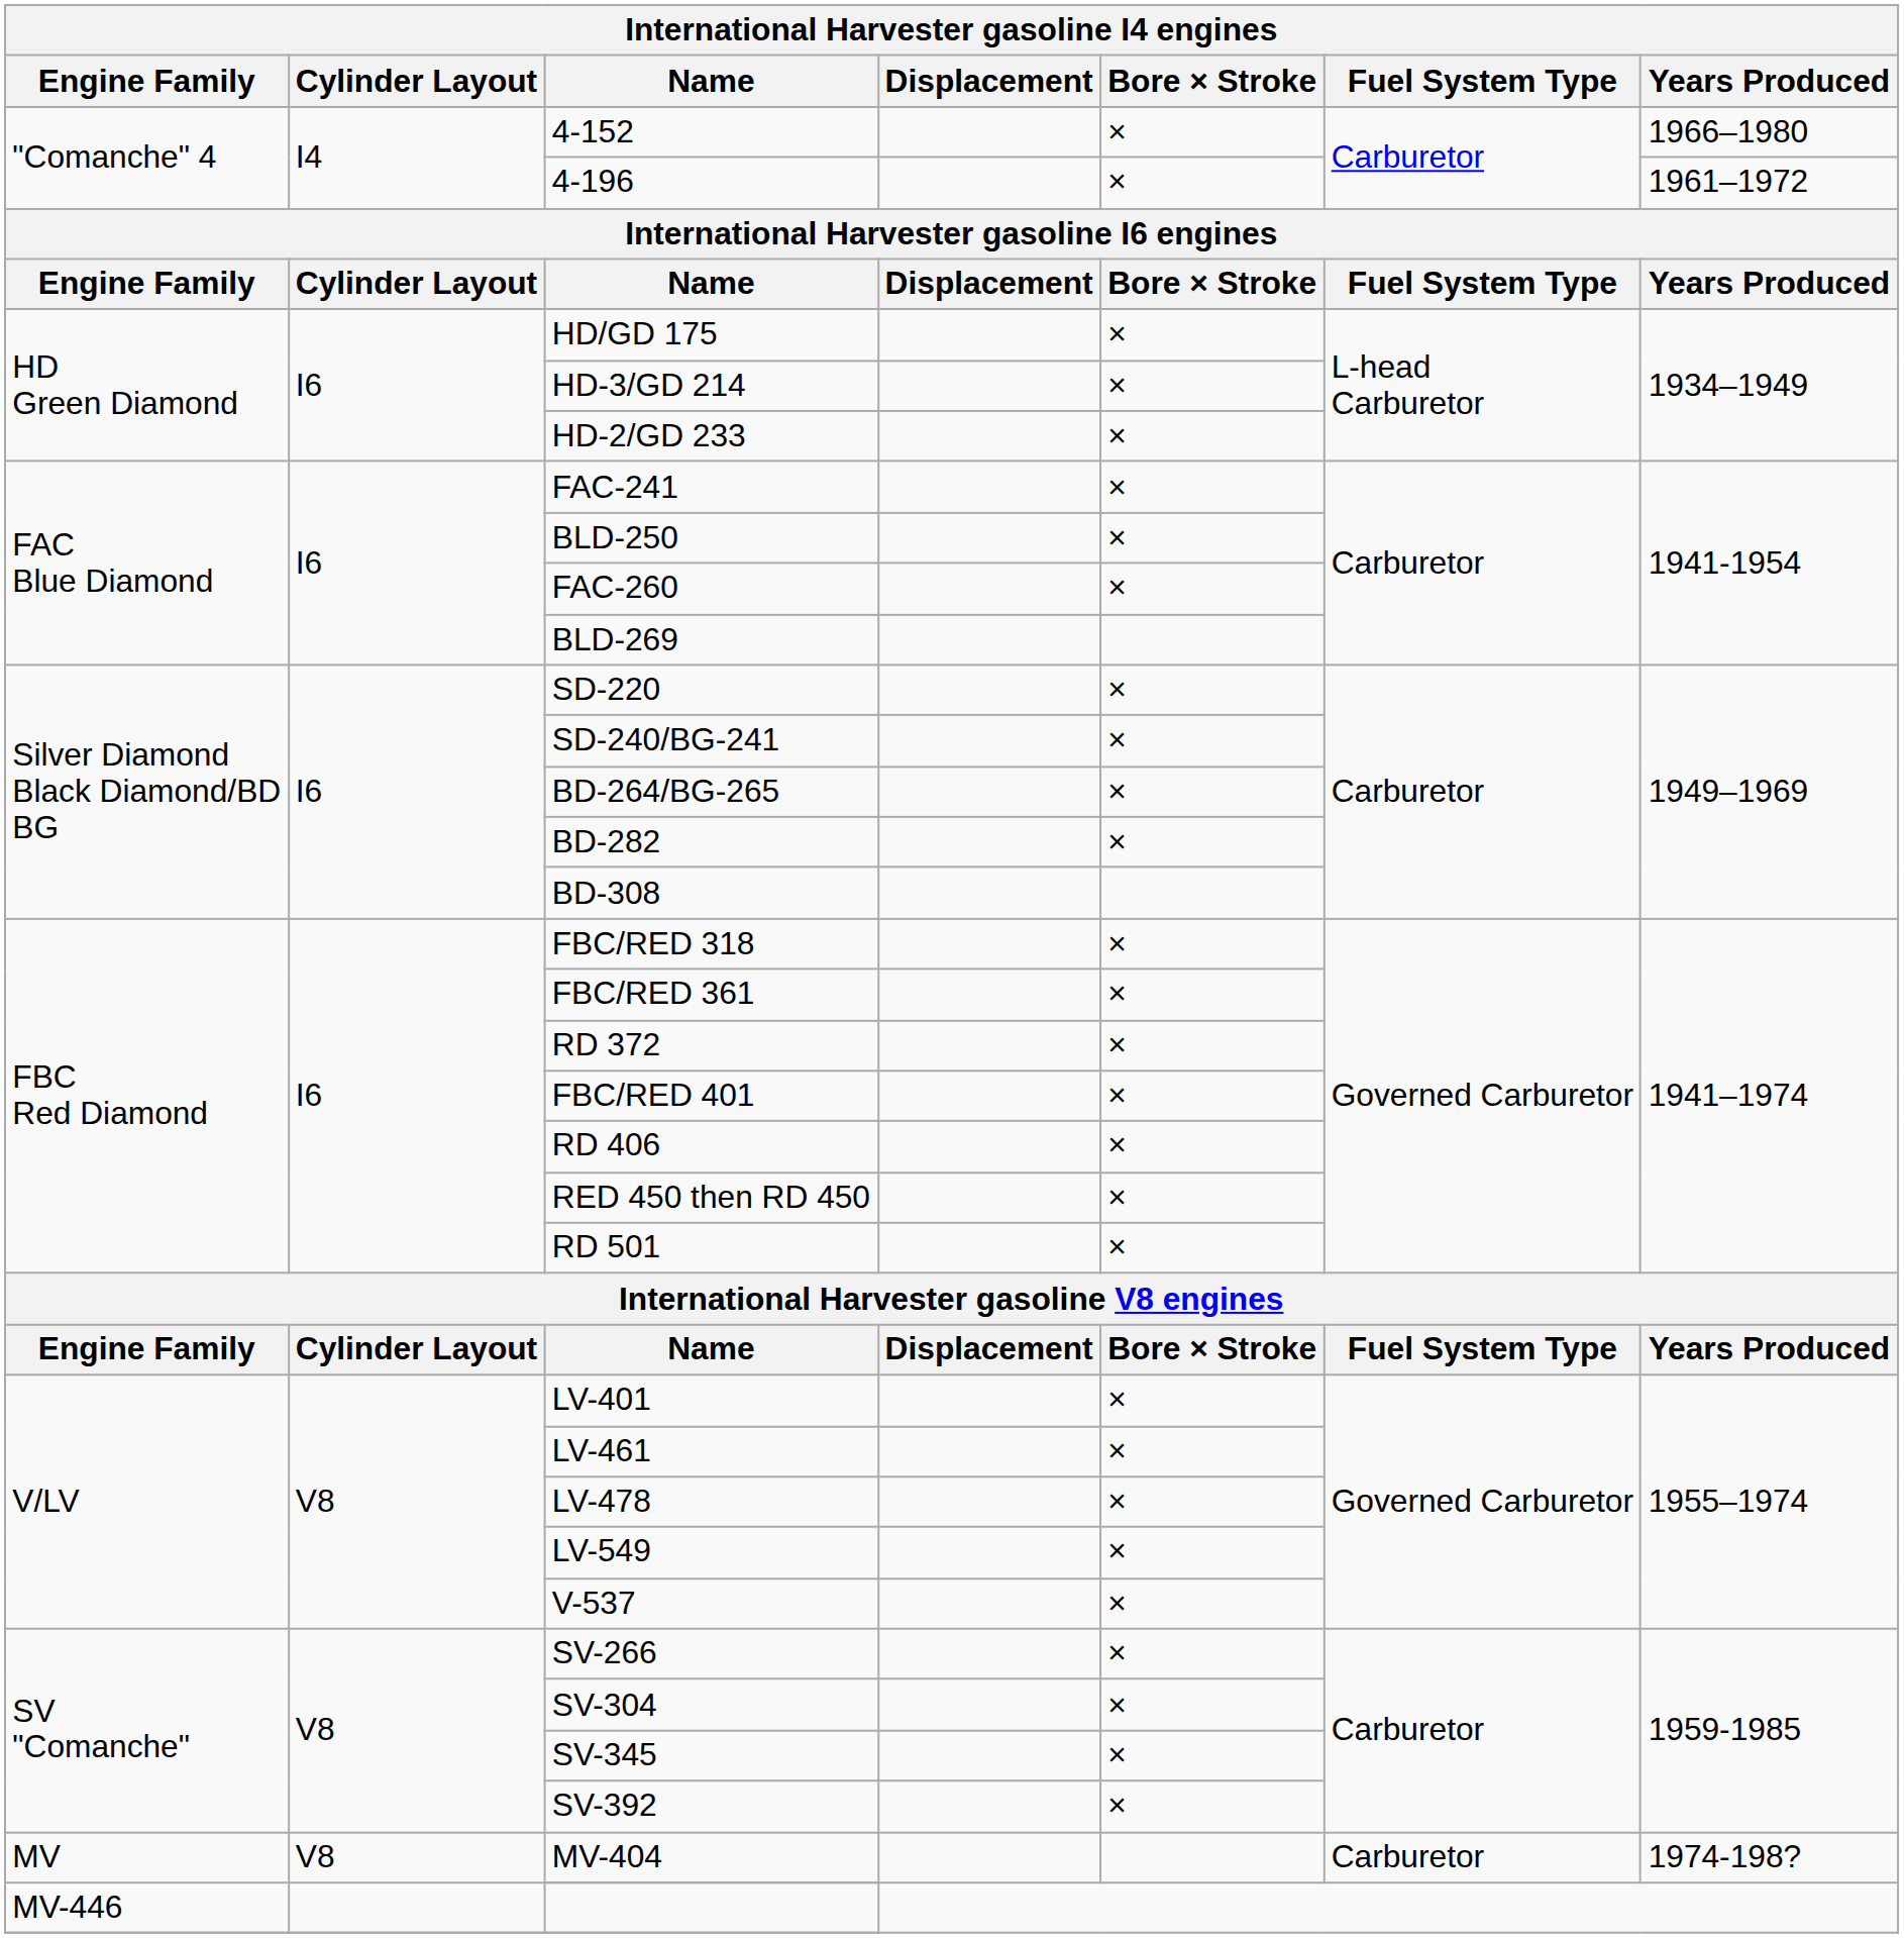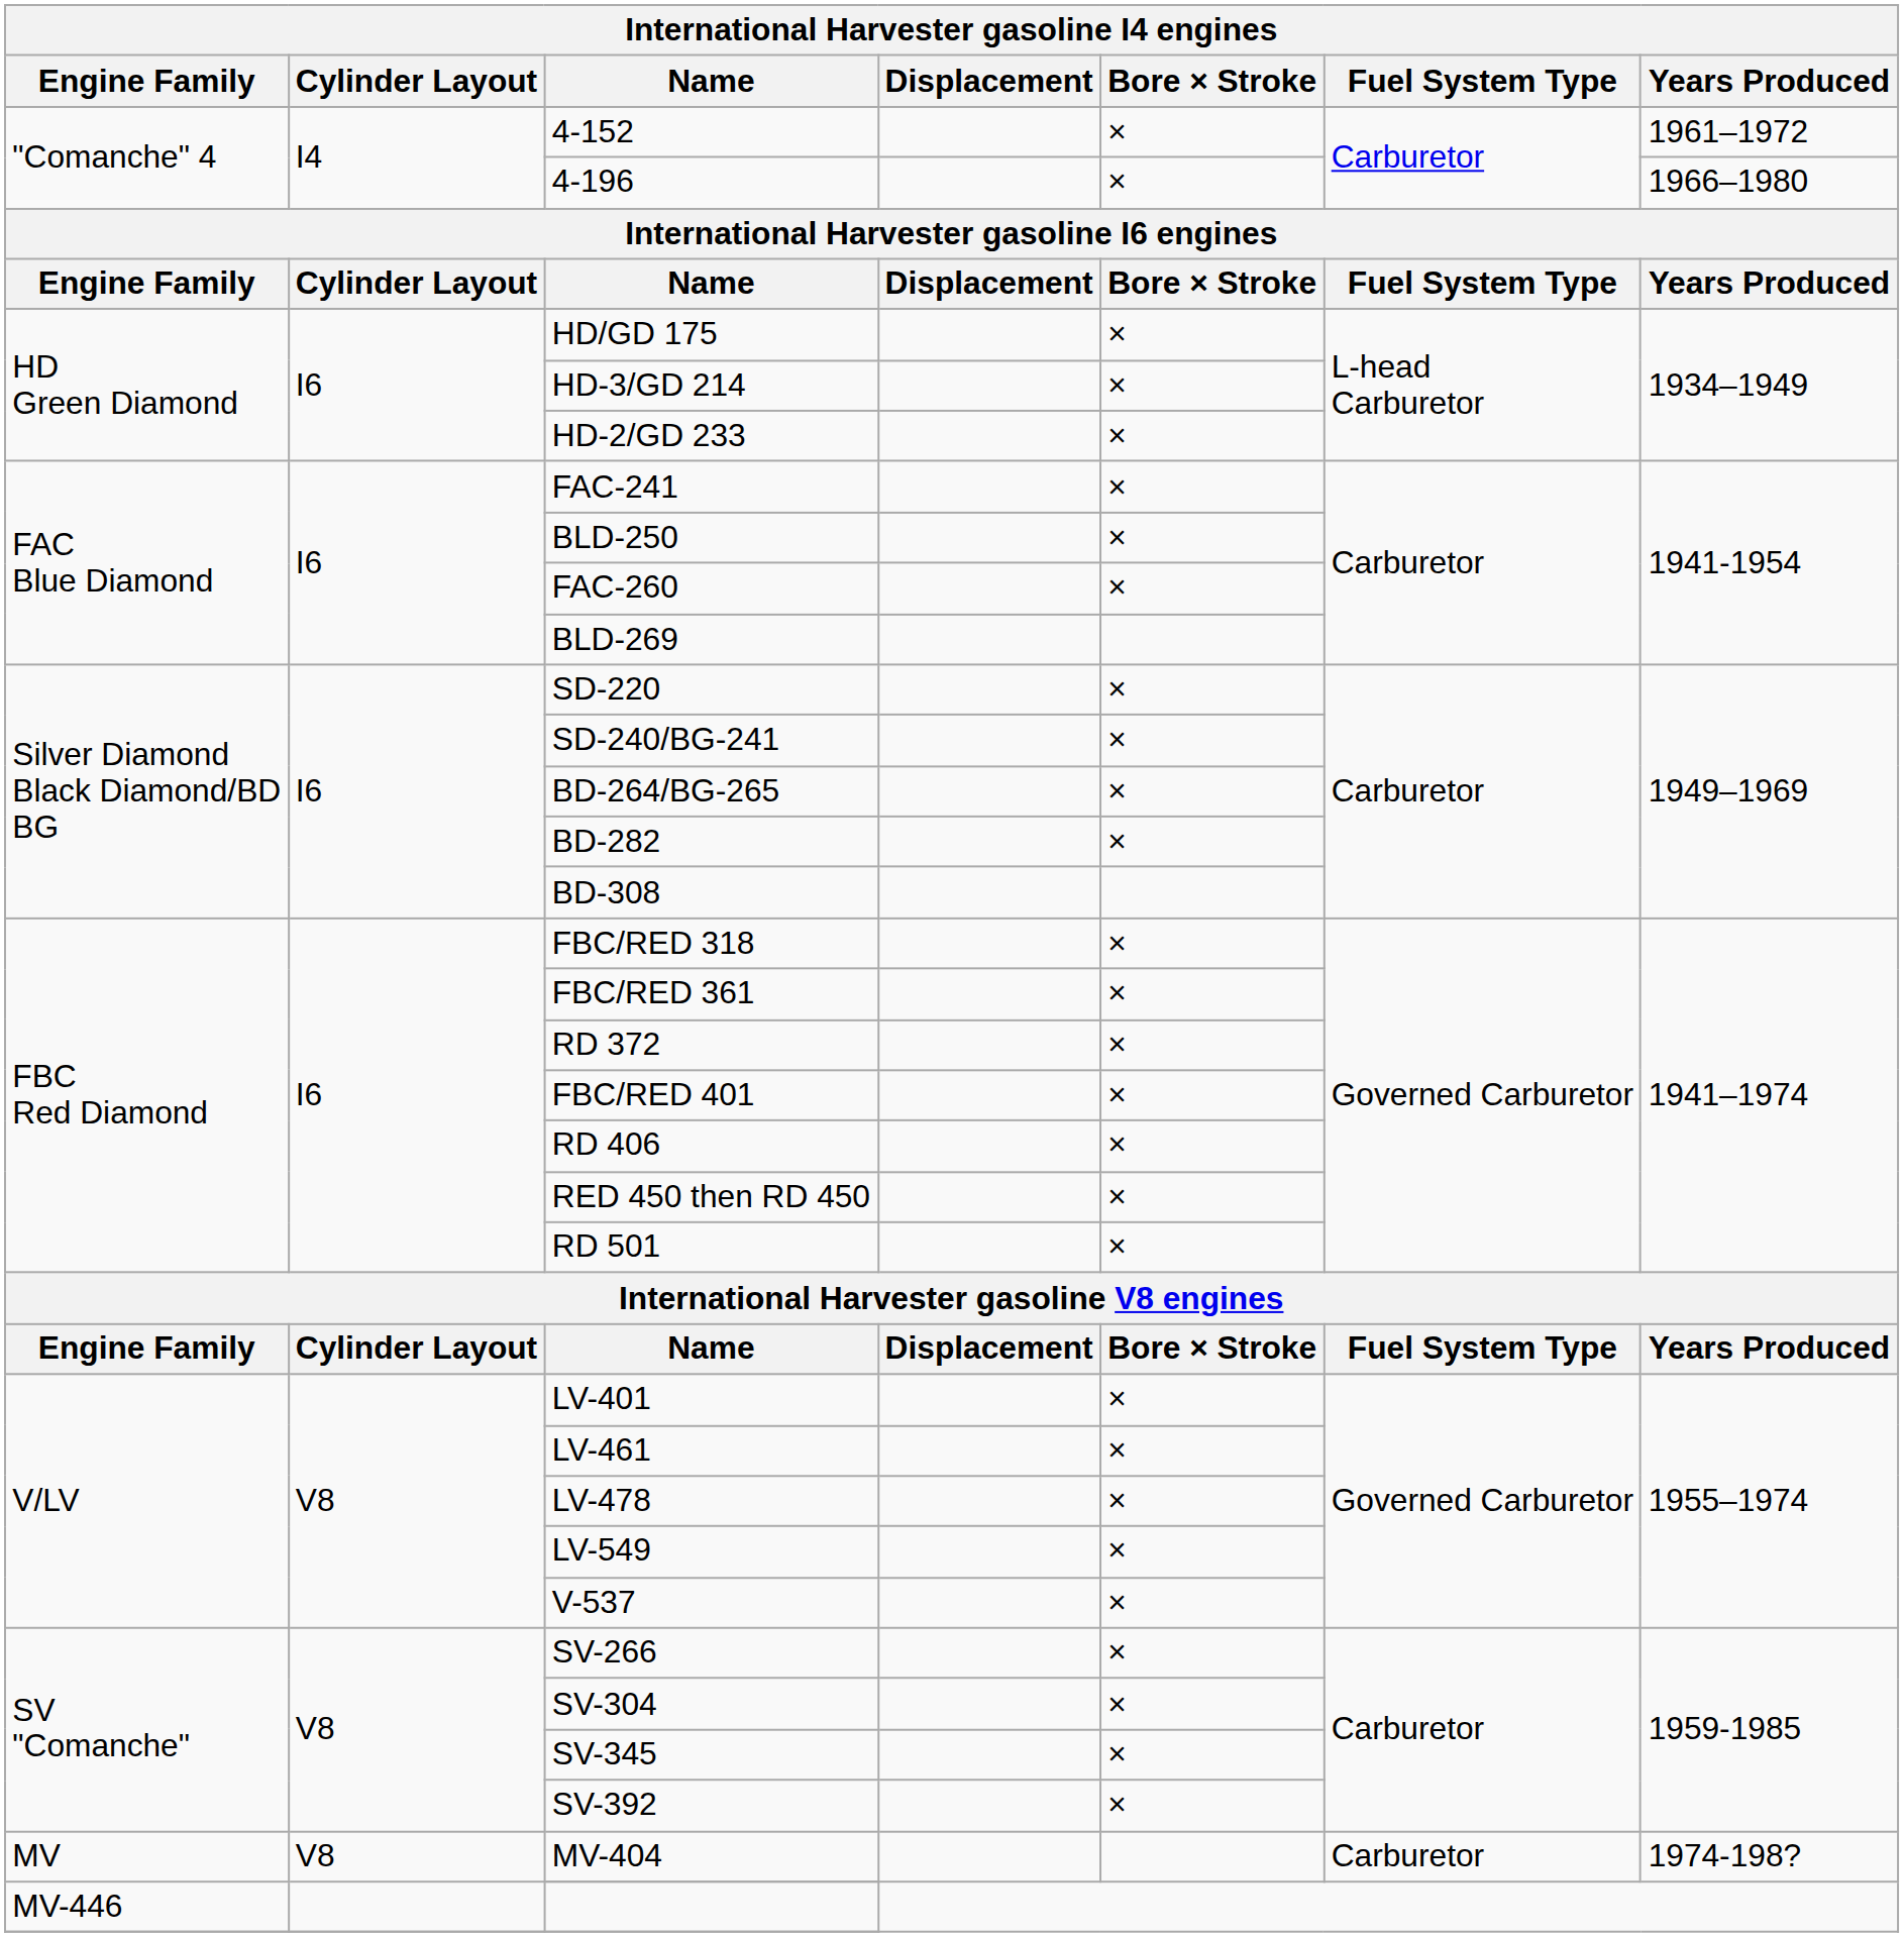4-152 | Years Produced: 1966–1980 -> 1961–1972
4-196 | Years Produced: 1961–1972 -> 1966–1980
